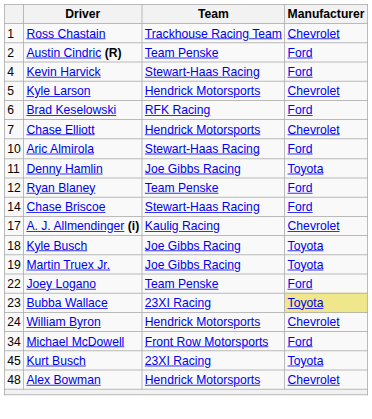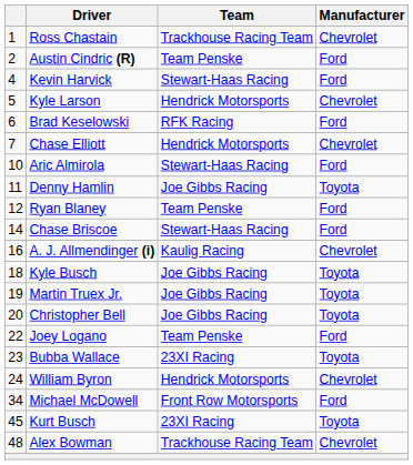A. J. Allmendinger (i) | column 1: 17 -> 16
+ row: 20 | Christopher Bell | Joe Gibbs Racing | Toyota
Bubba Wallace | Manufacturer: khaki background -> no background
Alex Bowman | Team: Hendrick Motorsports -> Trackhouse Racing Team
